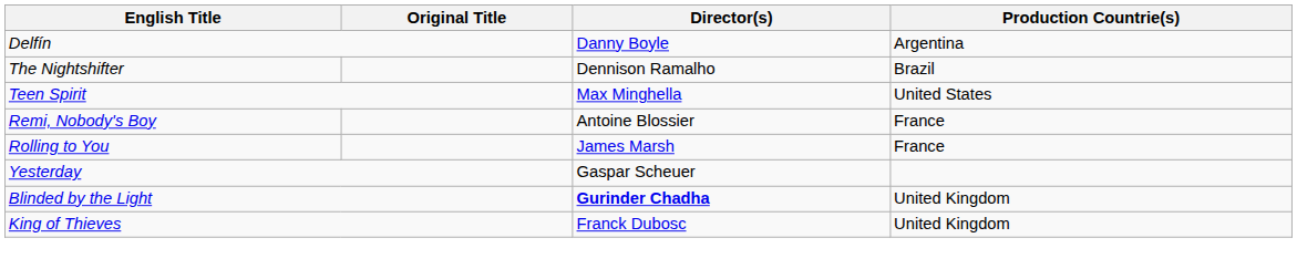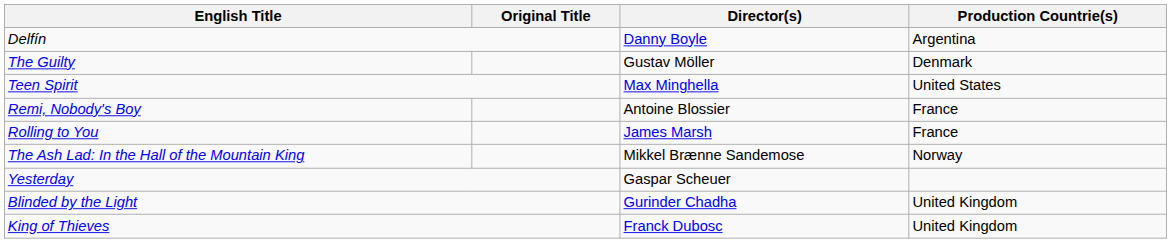- row: The Nightshifter | Dennison Ramalho | Brazil
+ row: The Guilty | Gustav Möller | Denmark
+ row: The Ash Lad: In the Hall of the Mountain King | Mikkel Brænne Sandemose | Norway
Blinded by the Light | Director(s): bold -> normal
